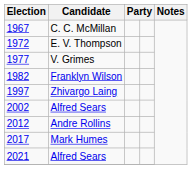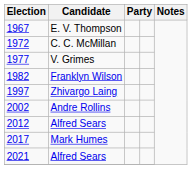1967 | Candidate: C. C. McMillan -> E. V. Thompson
1972 | Candidate: E. V. Thompson -> C. C. McMillan
2002 | Candidate: Alfred Sears -> Andre Rollins
2012 | Candidate: Andre Rollins -> Alfred Sears
